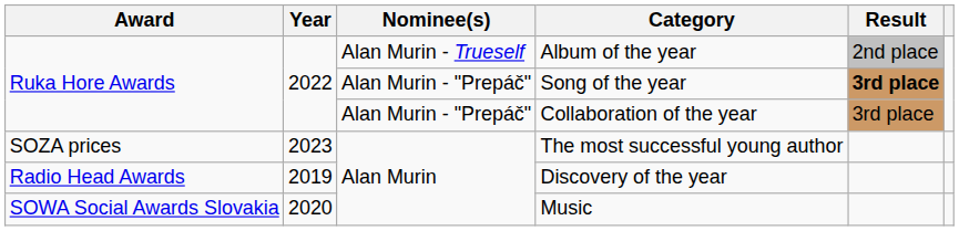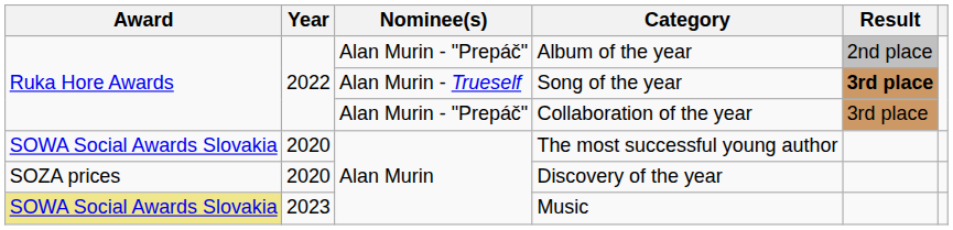Album of the year | Nominee(s): Alan Murin - Trueself -> Alan Murin - "Prepáč"
Song of the year | Nominee(s): Alan Murin - "Prepáč" -> Alan Murin - Trueself
The most successful young author | Award: SOZA prices -> SOWA Social Awards Slovakia
The most successful young author | Year: 2023 -> 2020
Discovery of the year | Award: Radio Head Awards -> SOZA prices
Discovery of the year | Year: 2019 -> 2020
Music | Award: no background -> khaki background
Music | Year: 2020 -> 2023
